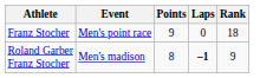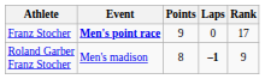Franz Stocher | Event: normal -> bold
Franz Stocher | Rank: 18 -> 17
